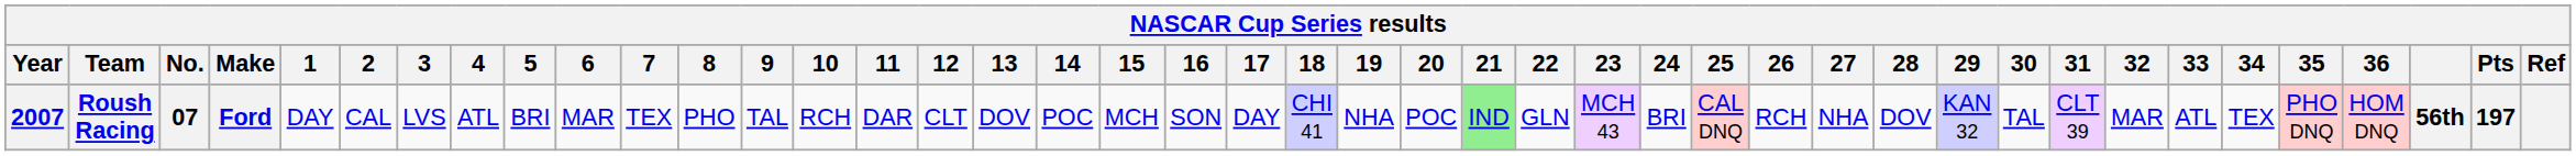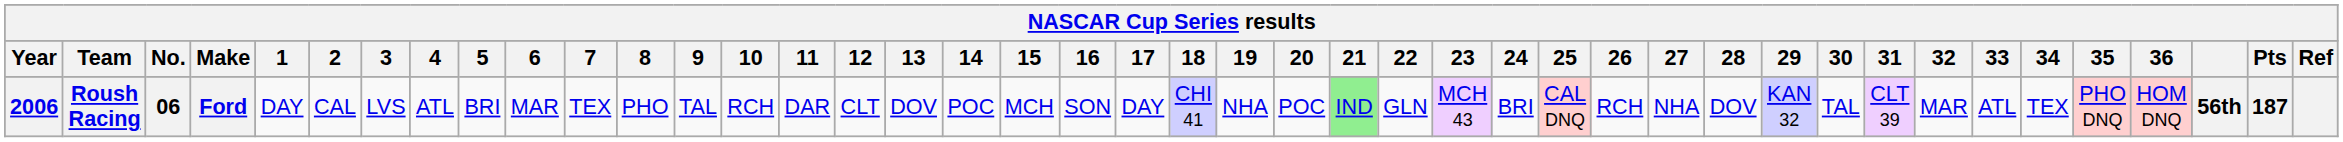Roush Racing | Year: 2007 -> 2006
Roush Racing | No.: 07 -> 06
Roush Racing | Pts: 197 -> 187
